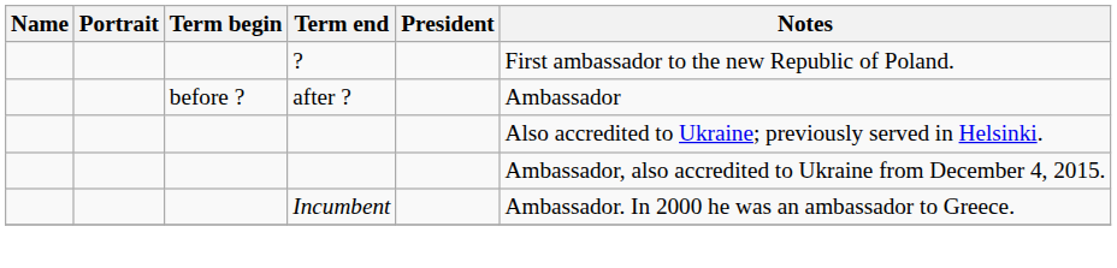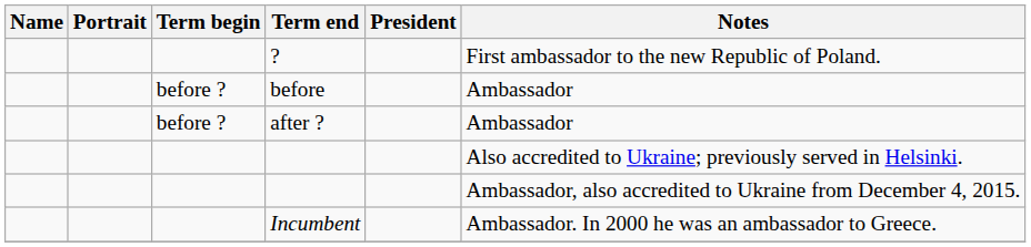+ row: before ? | before | Ambassador
